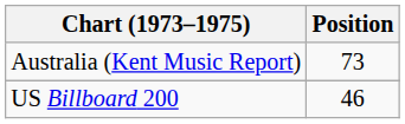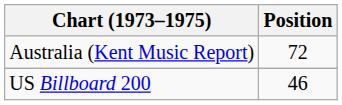Australia (Kent Music Report) | Position: 73 -> 72
